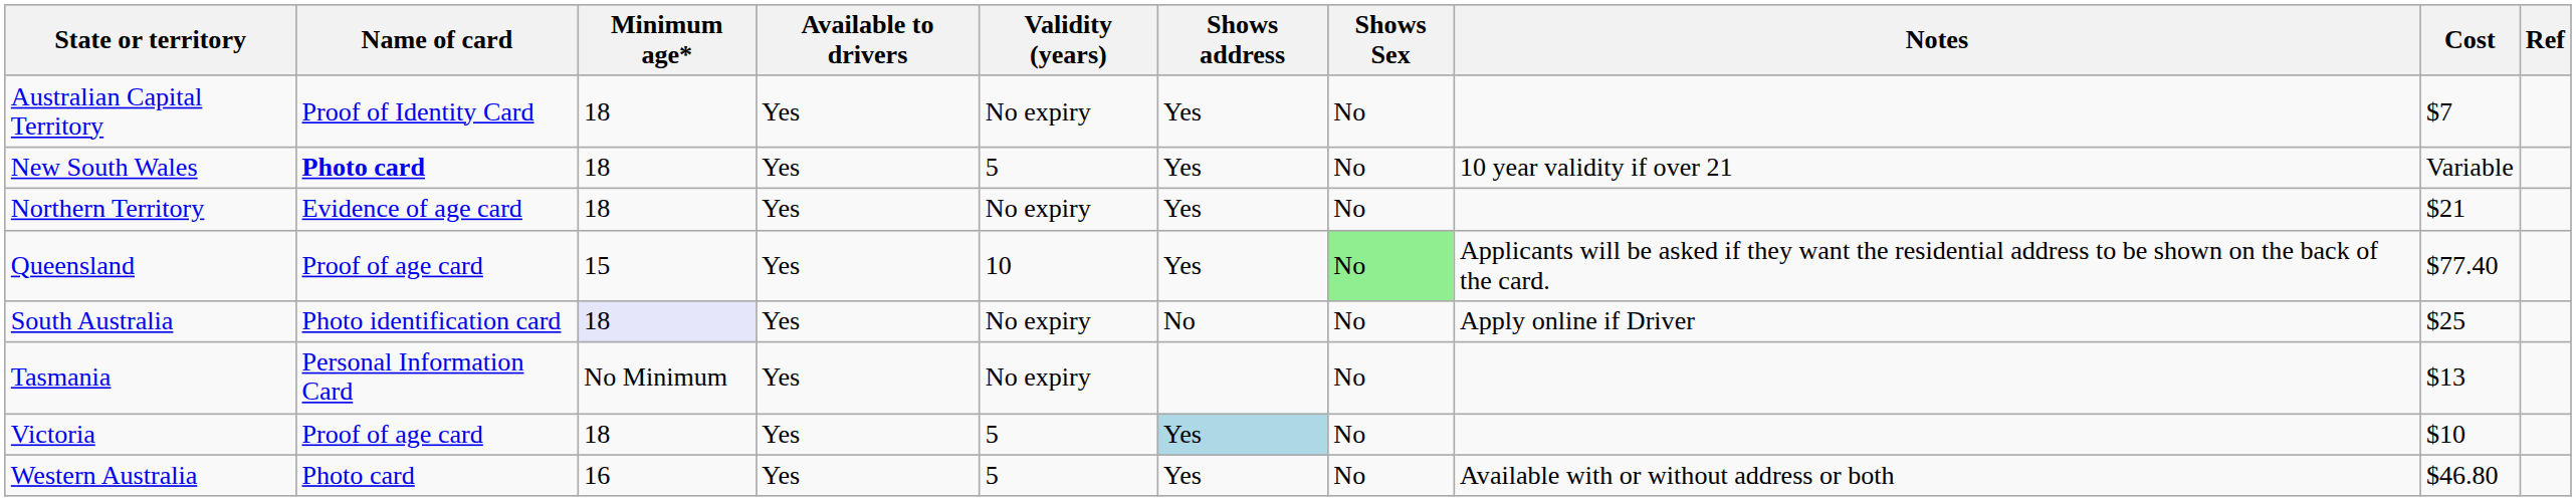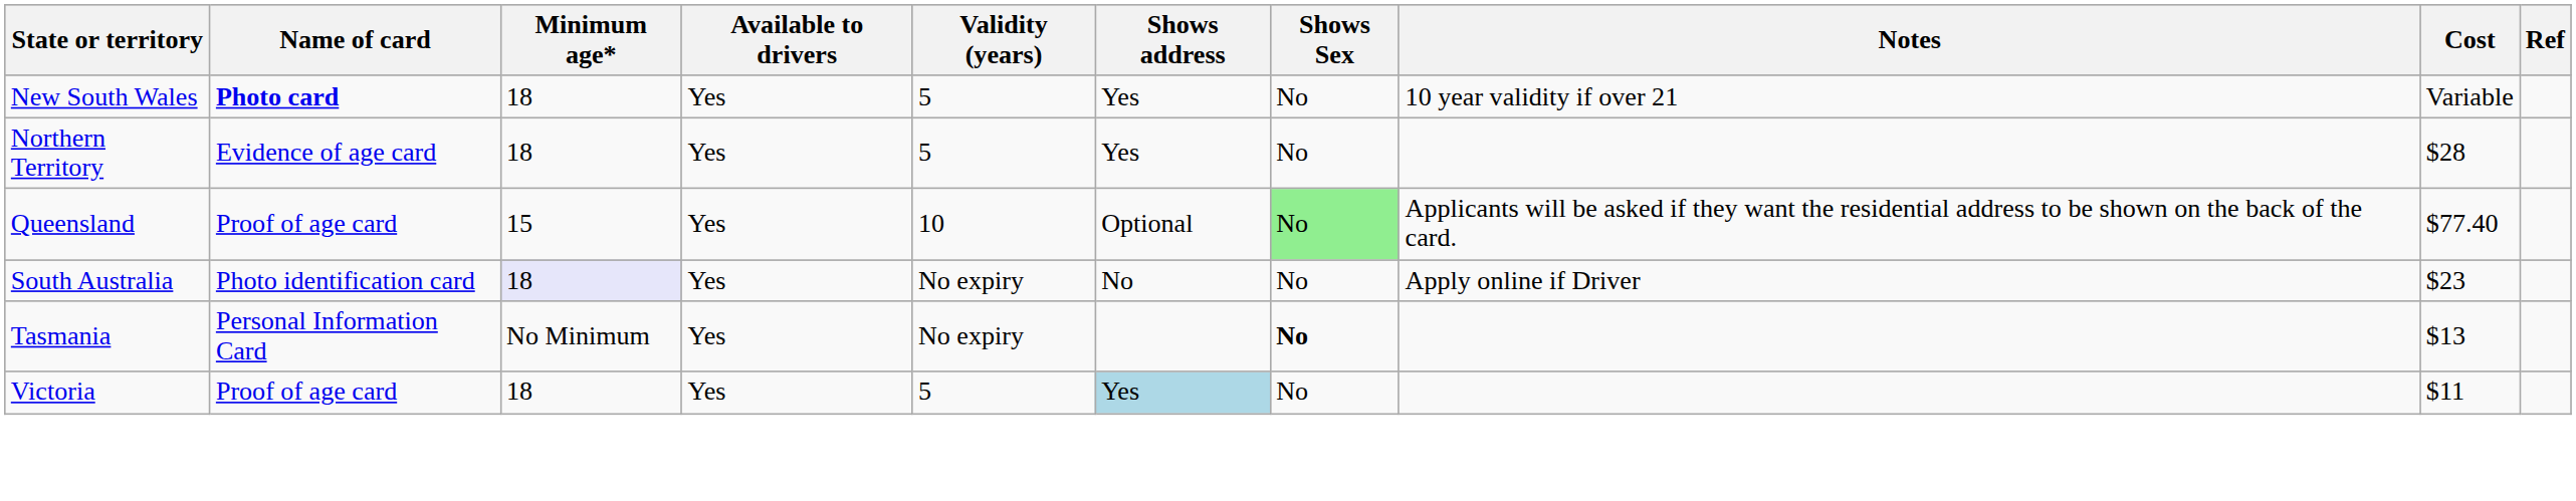- row: Australian Capital Territory | Proof of Identity Card | 18 | Yes | No expiry | Yes | No | $7
Northern Territory | Validity (years): No expiry -> 5
Northern Territory | Cost: $21 -> $28
Queensland | Shows address: Yes -> Optional
South Australia | Cost: $25 -> $23
Tasmania | Shows Sex: normal -> bold
Victoria | Cost: $10 -> $11
- row: Western Australia | Photo card | 16 | Yes | 5 | Yes | No | Available with or without address or both | $46.80
